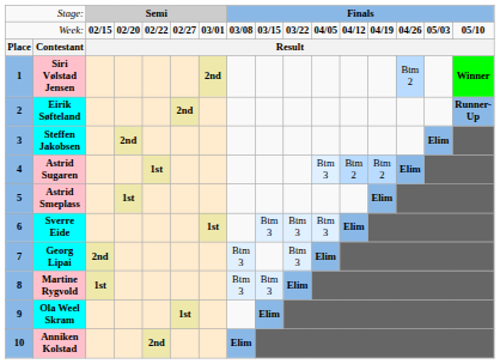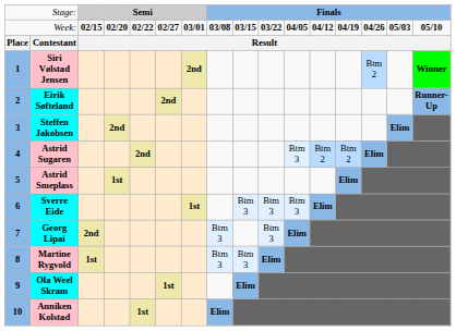Astrid Sugaren | column 5: 1st -> 2nd
Anniken Kolstad | column 5: 2nd -> 1st
